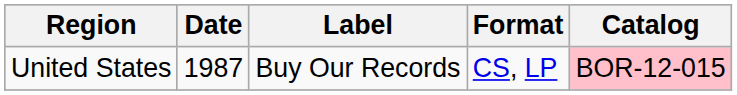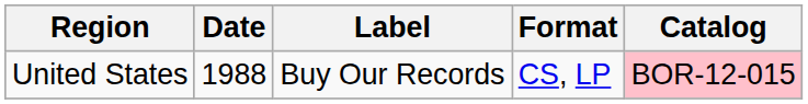United States | Date: 1987 -> 1988
